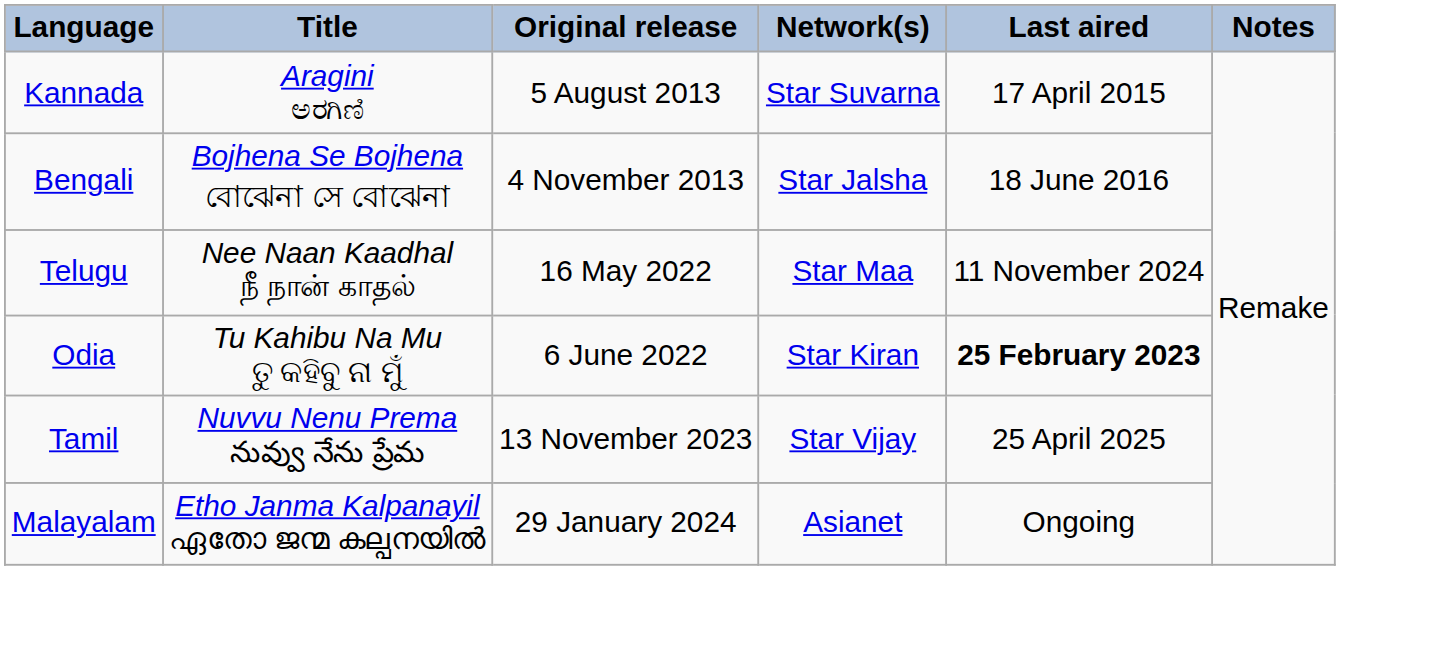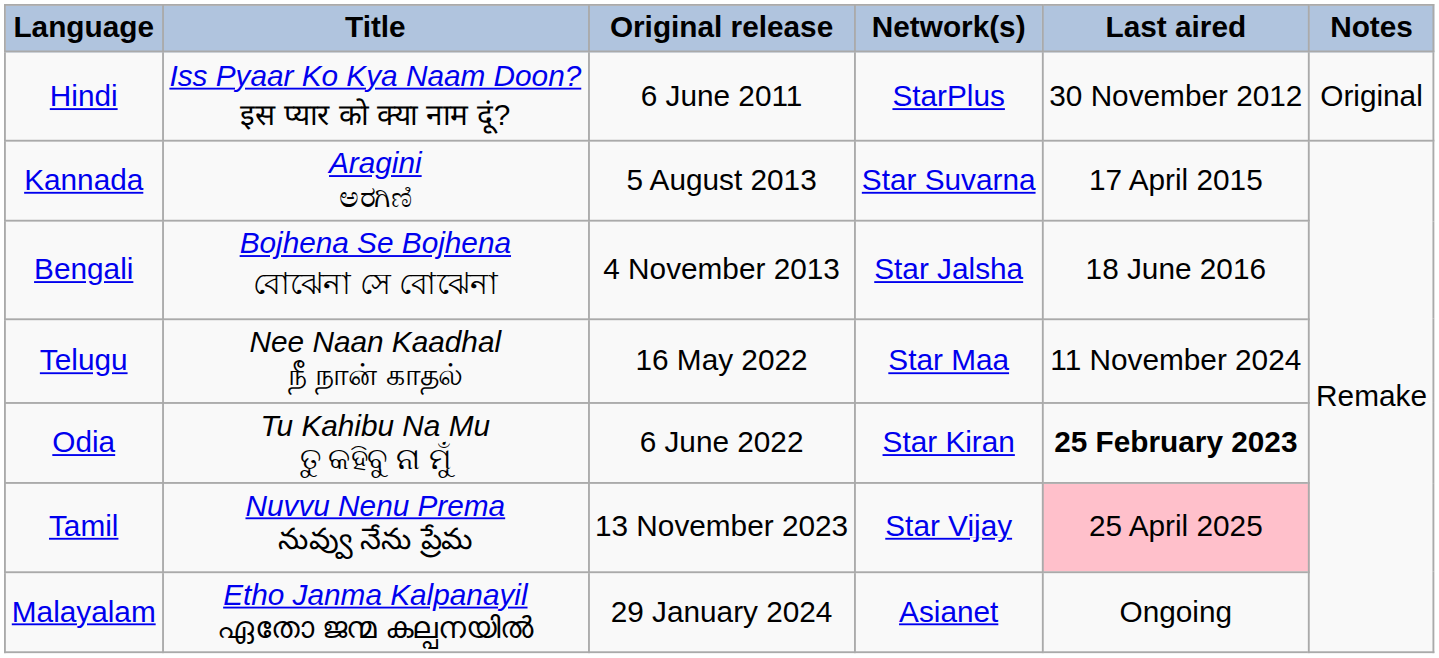+ row: Hindi | Iss Pyaar Ko Kya Naam Doon? इस प्यार को क्या नाम दूं? | 6 June 2011 | StarPlus | 30 November 2012 | Original
Tamil | Last aired: no background -> pink background
